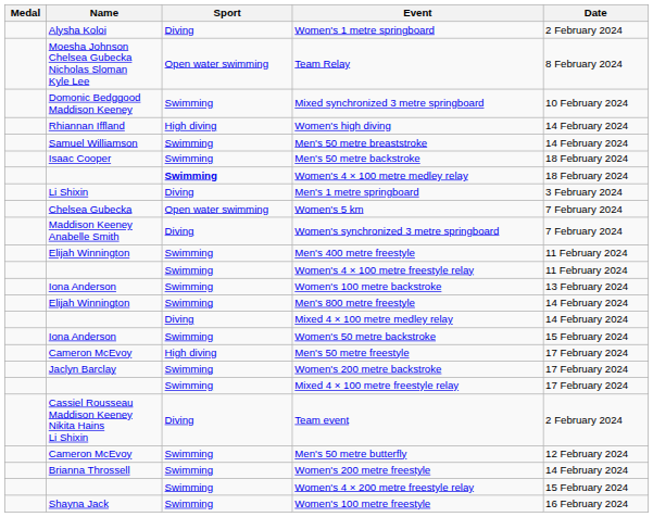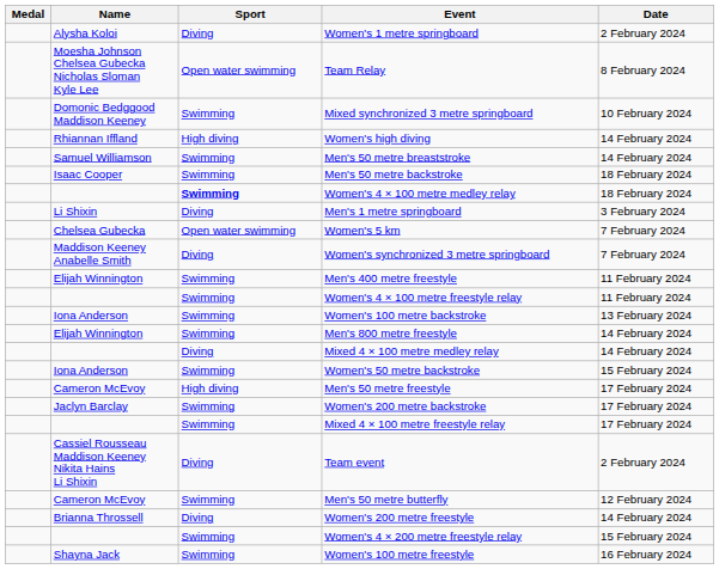Women's 200 metre freestyle | Sport: Swimming -> Diving
